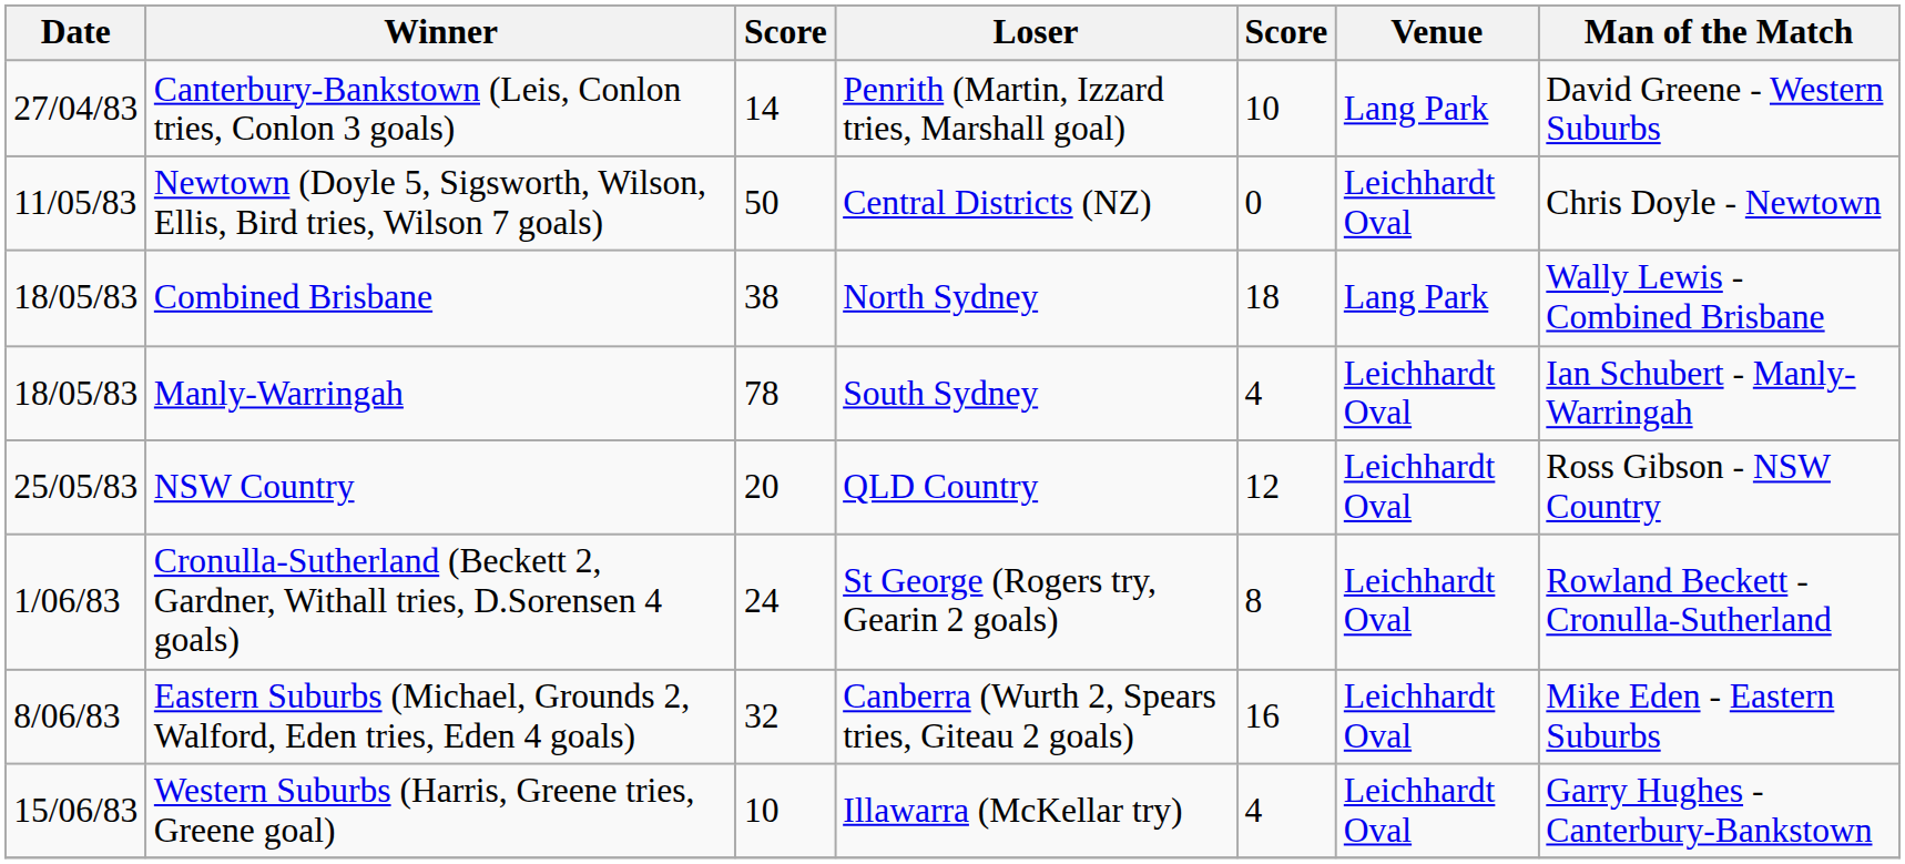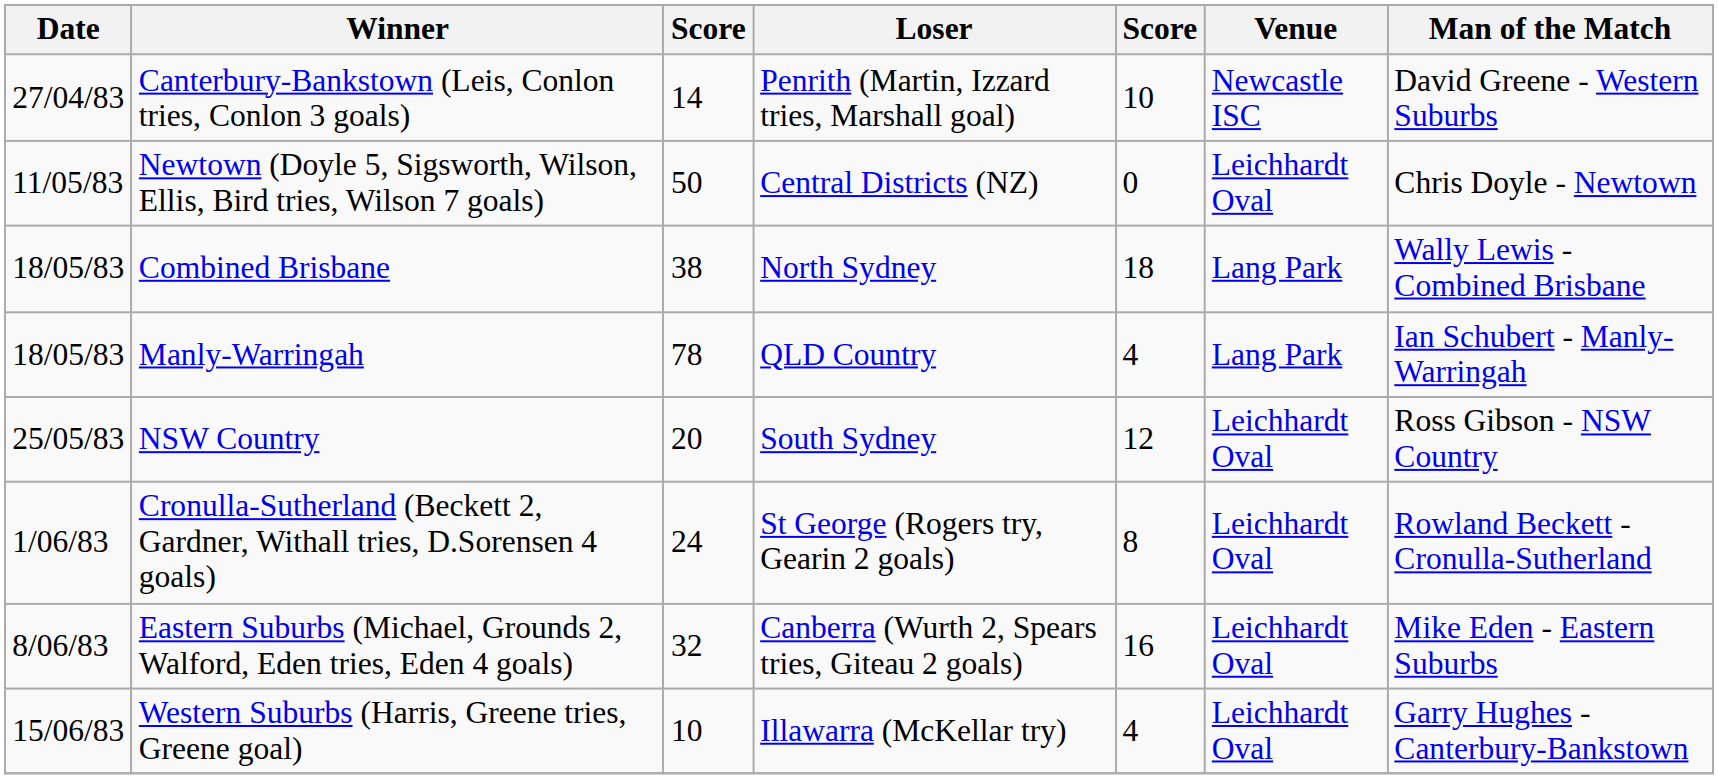Canterbury-Bankstown (Leis, Conlon tries, Conlon 3 goals) | Venue: Lang Park -> Newcastle ISC
Manly-Warringah | Loser: South Sydney -> QLD Country
Manly-Warringah | Venue: Leichhardt Oval -> Lang Park
NSW Country | Loser: QLD Country -> South Sydney
